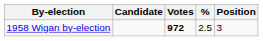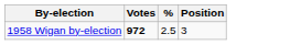- column: Candidate
